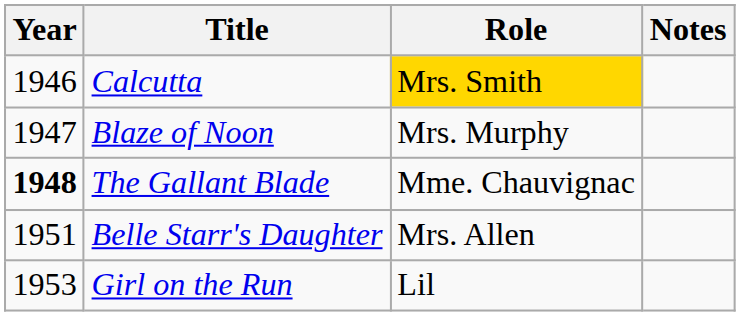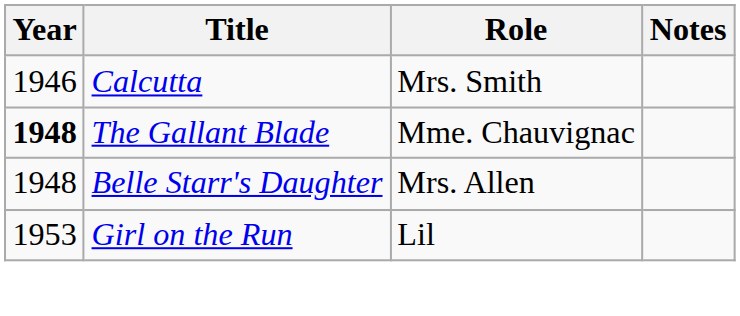Calcutta | Role: gold background -> no background
- row: 1947 | Blaze of Noon | Mrs. Murphy
Belle Starr's Daughter | Year: 1951 -> 1948
